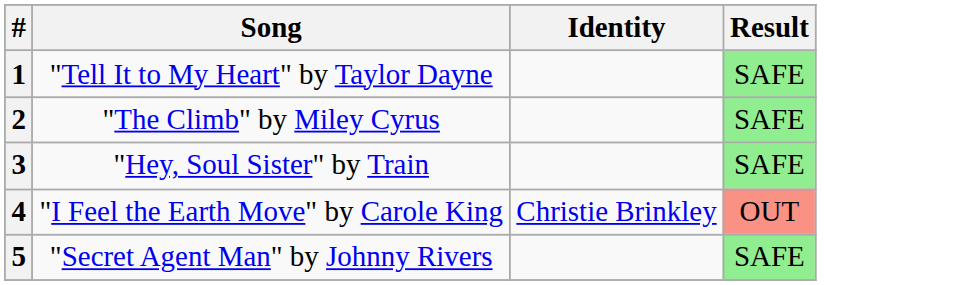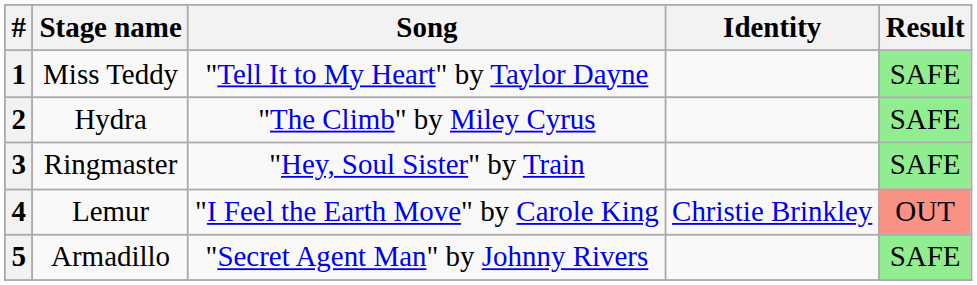+ column: Stage name | Miss Teddy | Hydra | Ringmaster | Lemur | Armadillo
